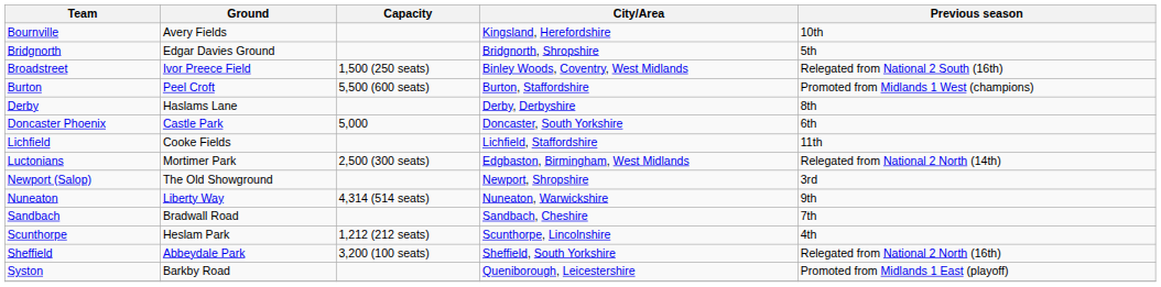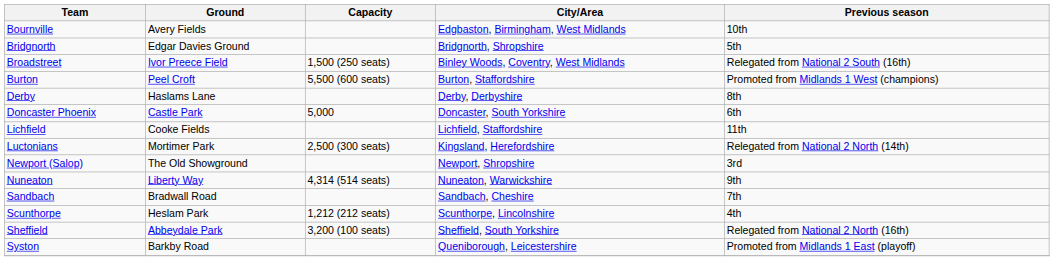Bournville | City/Area: Kingsland, Herefordshire -> Edgbaston, Birmingham, West Midlands
Luctonians | City/Area: Edgbaston, Birmingham, West Midlands -> Kingsland, Herefordshire
